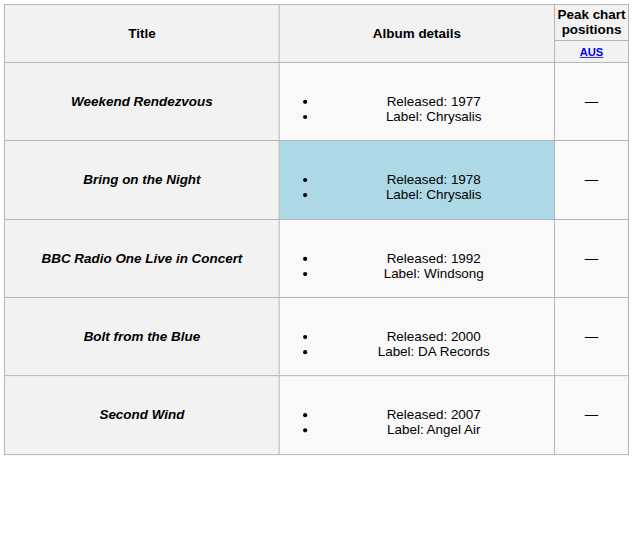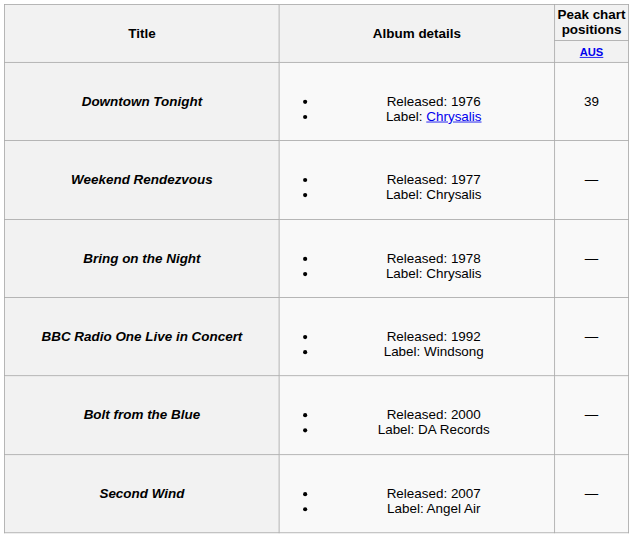+ row: Downtown Tonight | Released: 1976 Label: Chrysalis | 39
Bring on the Night | Album details: lightblue background -> no background
